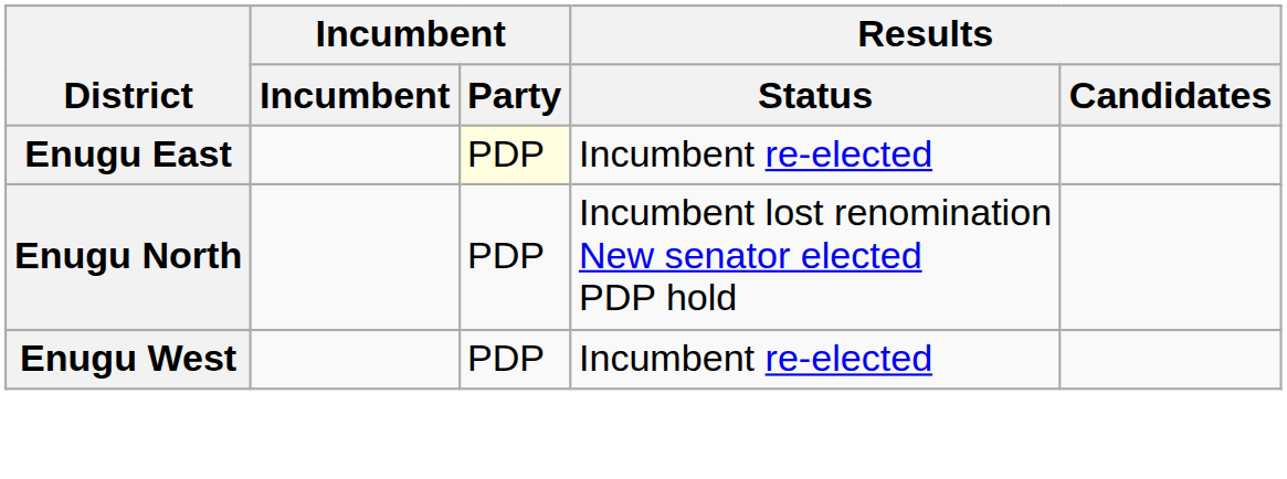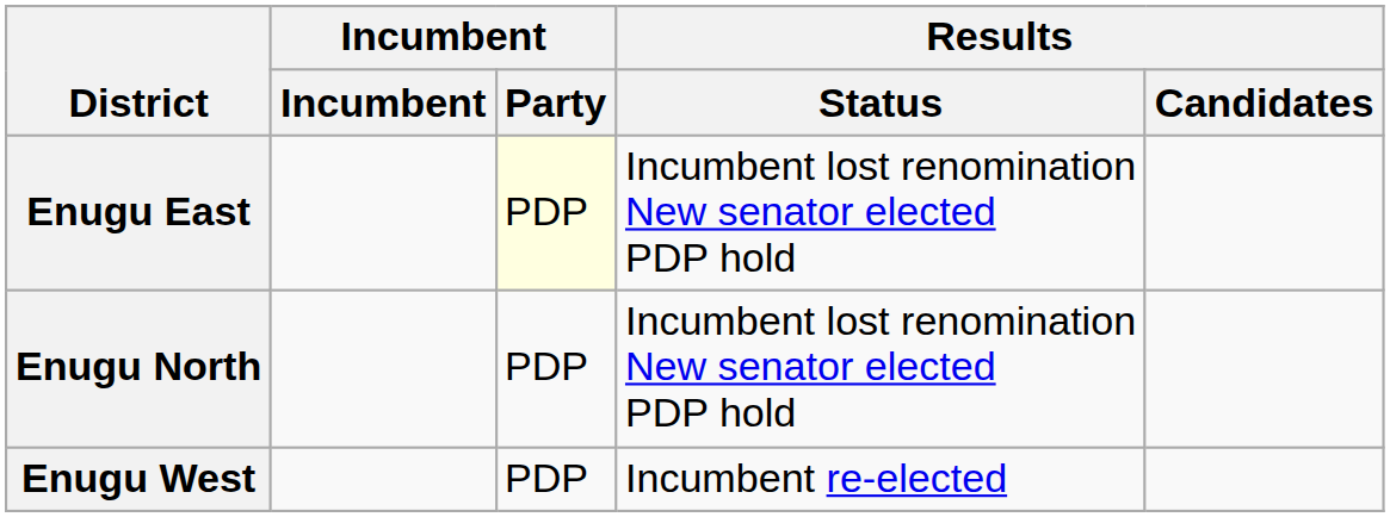Enugu East | Results / Status: Incumbent re-elected -> Incumbent lost renomination New senator elected PDP hold
